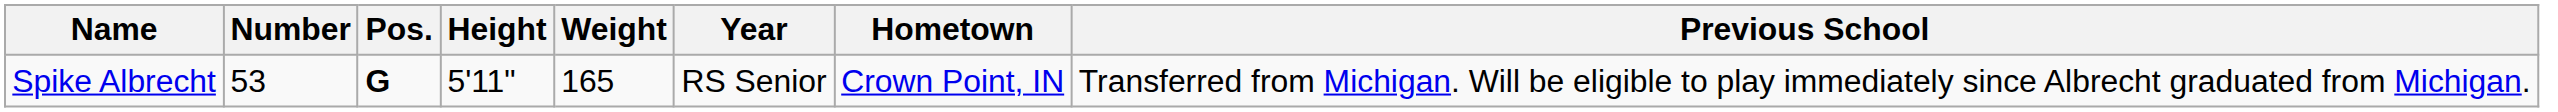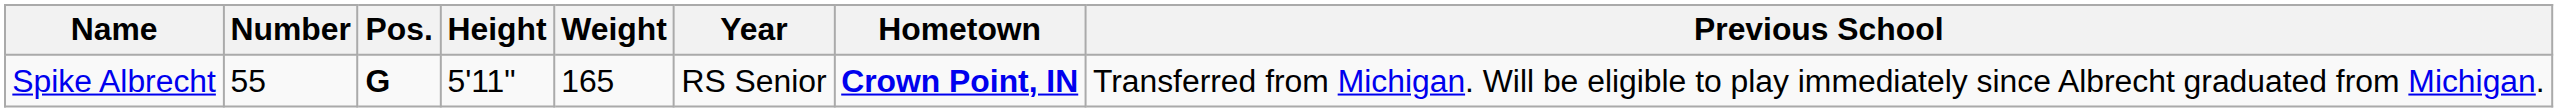Spike Albrecht | Number: 53 -> 55
Spike Albrecht | Hometown: normal -> bold
